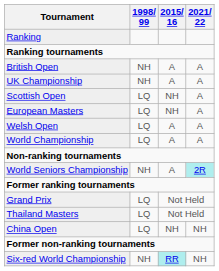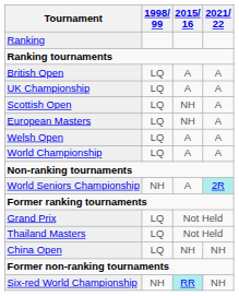British Open | 1998/ 99: NH -> LQ
UK Championship | 1998/ 99: NH -> LQ
